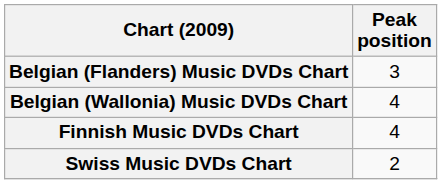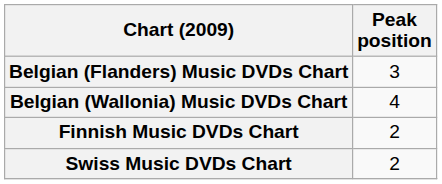Finnish Music DVDs Chart | Peak position: 4 -> 2
